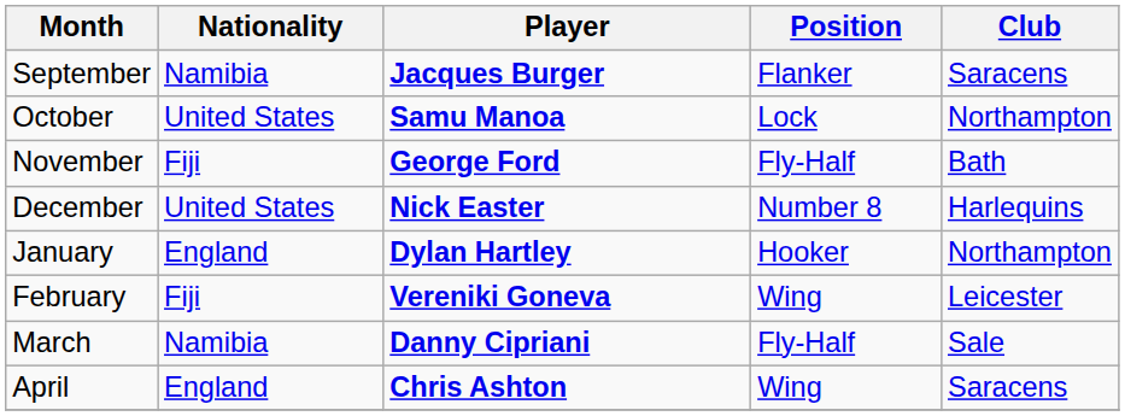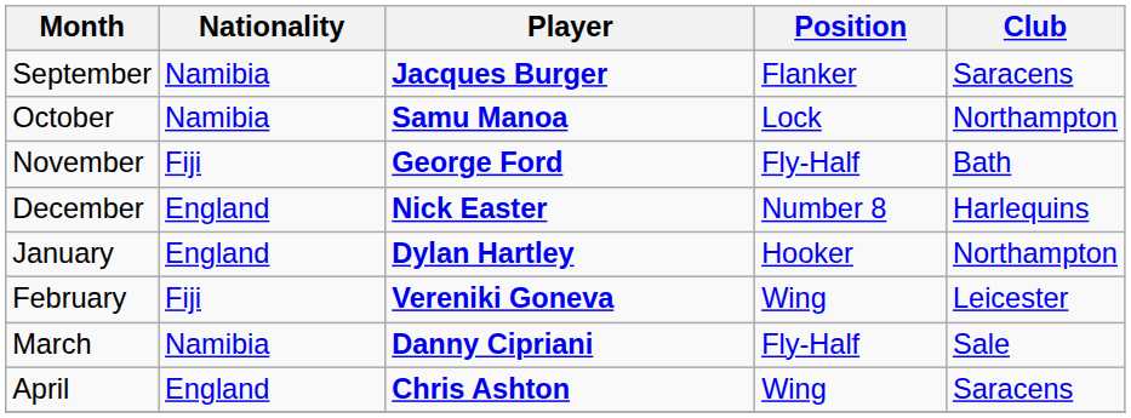October | Nationality: United States -> Namibia
December | Nationality: United States -> England
